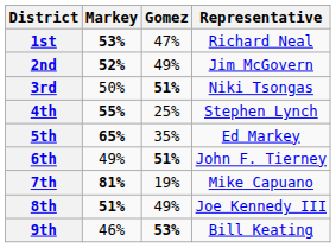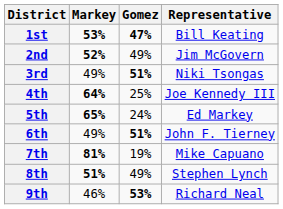1st | Gomez: normal -> bold
1st | Representative: Richard Neal -> Bill Keating
3rd | Markey: 50% -> 49%
4th | Markey: 55% -> 64%
4th | Representative: Stephen Lynch -> Joe Kennedy III
5th | Gomez: 35% -> 24%
8th | Representative: Joe Kennedy III -> Stephen Lynch
9th | Representative: Bill Keating -> Richard Neal
